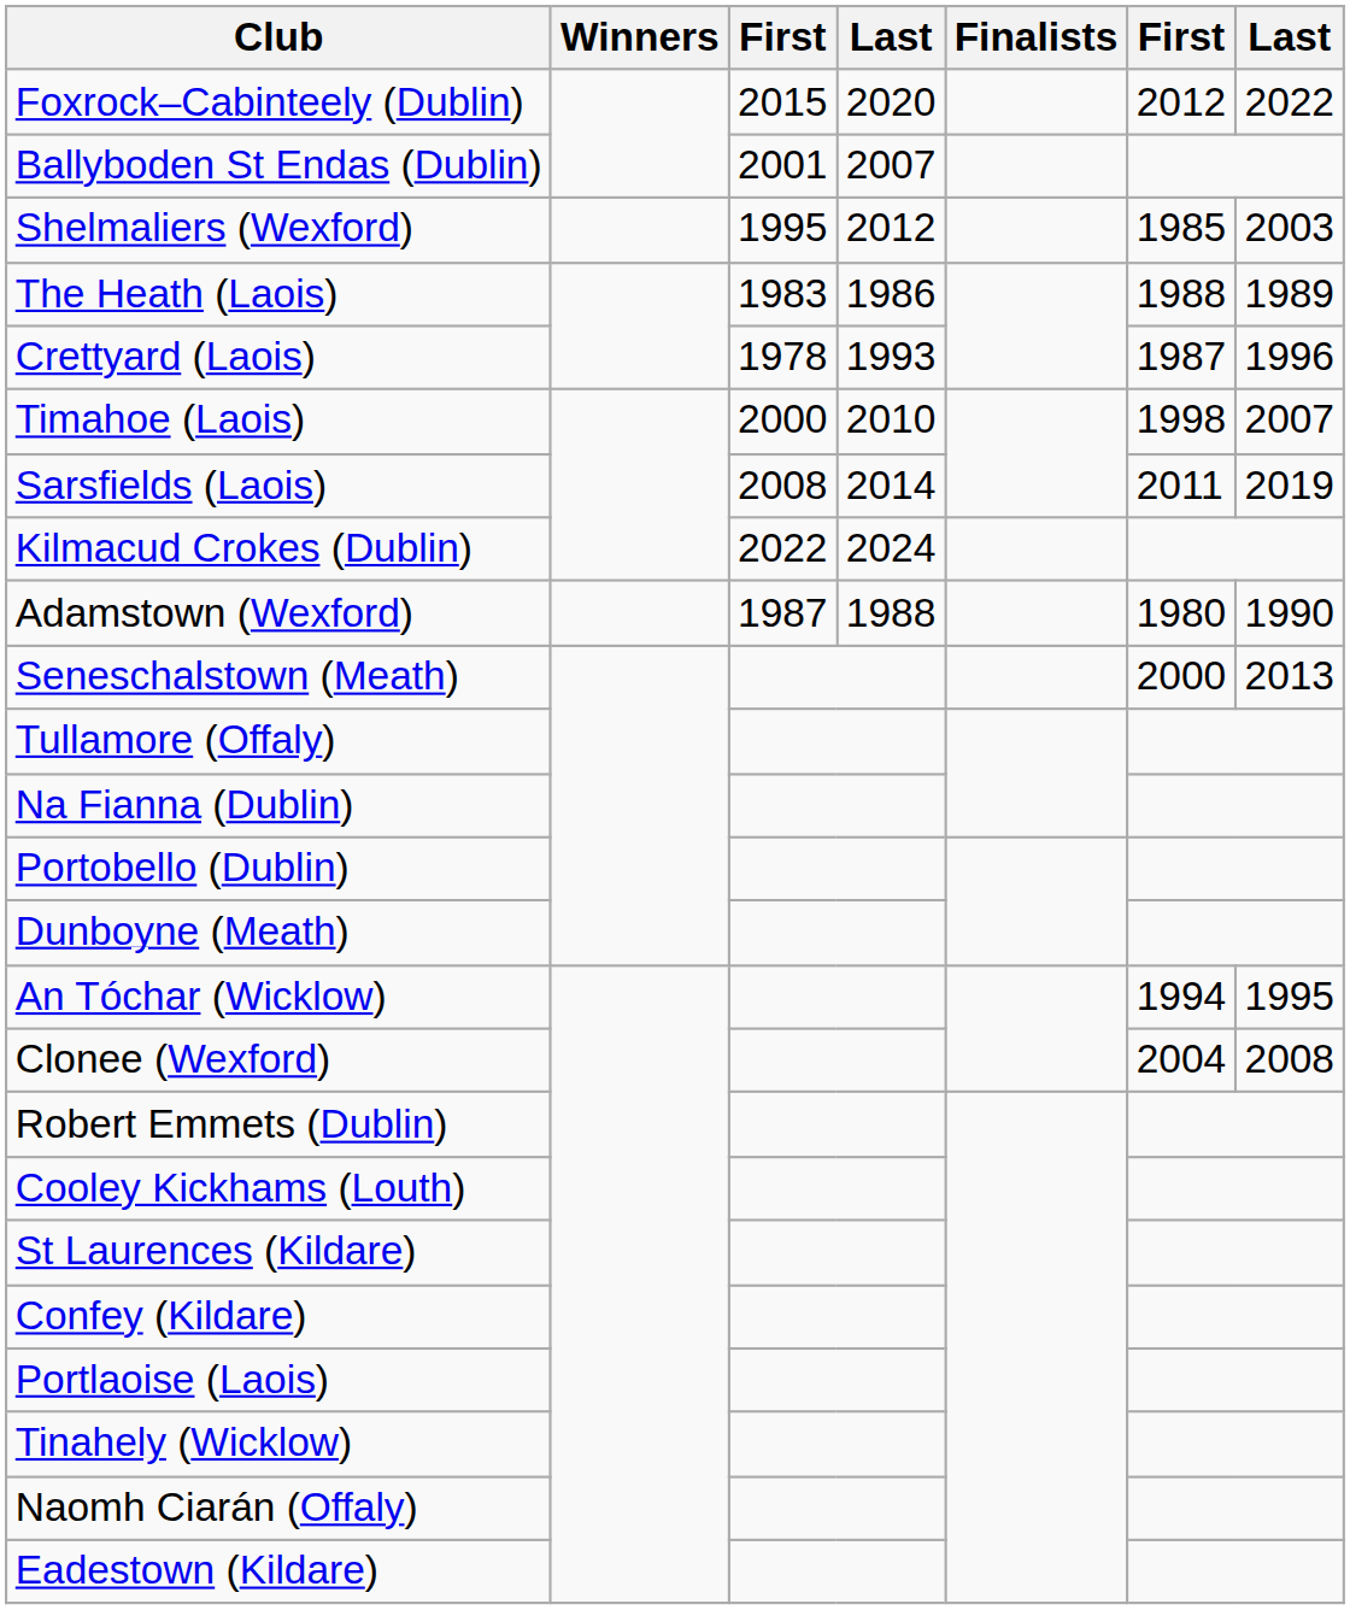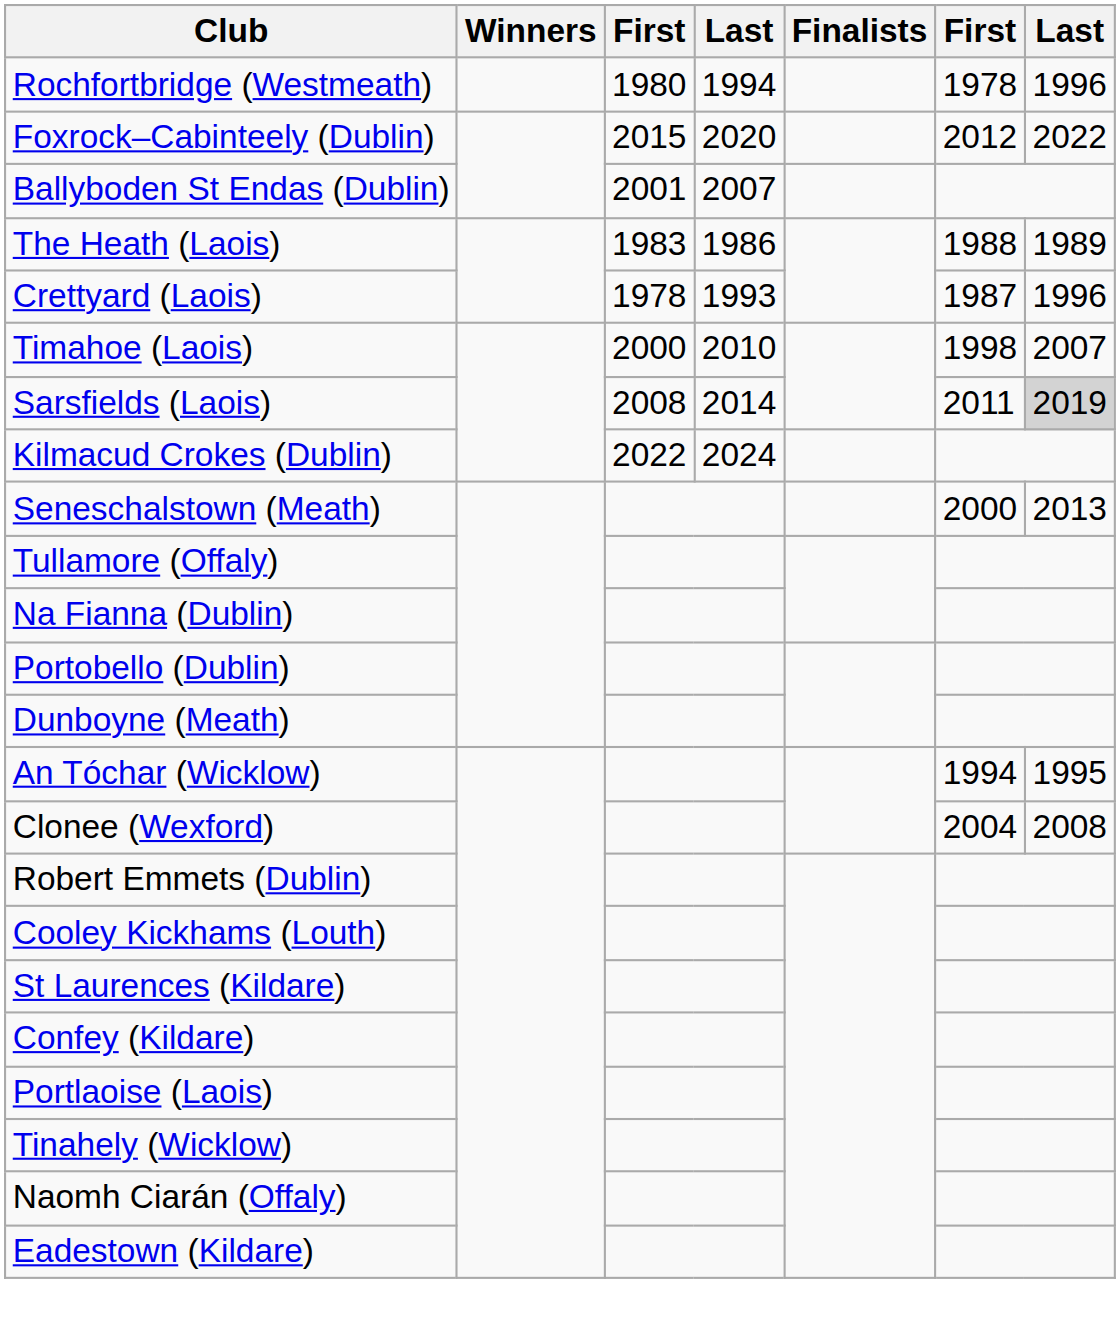+ row: Rochfortbridge (Westmeath) | 1980 | 1994 | 1978 | 1996
- row: Shelmaliers (Wexford) | 1995 | 2012 | 1985 | 2003
Sarsfields (Laois) | column 7: no background -> lightgrey background
- row: Adamstown (Wexford) | 1987 | 1988 | 1980 | 1990
